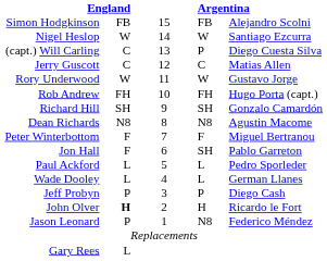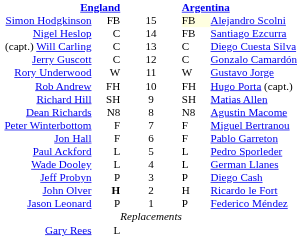Simon Hodgkinson | column 4: no background -> lightyellow background
Nigel Heslop | column 2: W -> C
Nigel Heslop | column 4: W -> FB
(capt.) Will Carling | column 4: P -> C
Jerry Guscott | column 5: Matias Allen -> Gonzalo Camardón
Richard Hill | column 5: Gonzalo Camardón -> Matias Allen
Jon Hall | column 4: SH -> F
Jason Leonard | column 4: N8 -> P
